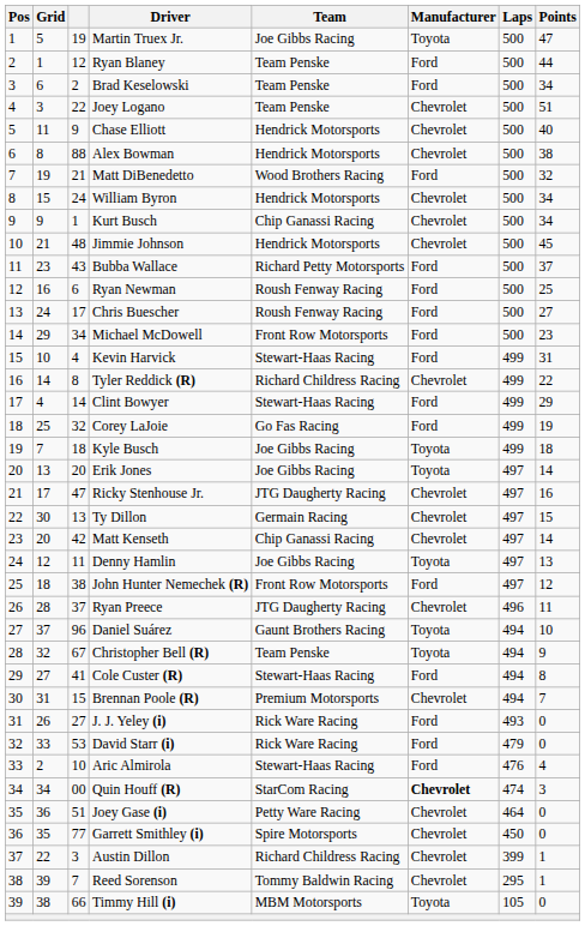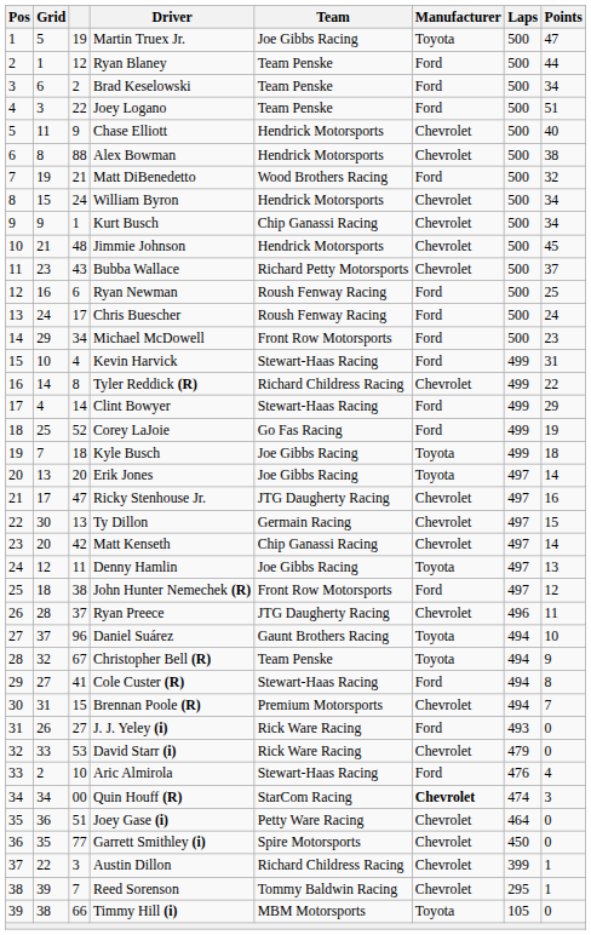Joey Logano | Manufacturer: Chevrolet -> Ford
Bubba Wallace | Manufacturer: Ford -> Chevrolet
Chris Buescher | Points: 27 -> 24
Corey LaJoie | column 3: 32 -> 52
David Starr (i) | Manufacturer: Ford -> Chevrolet
